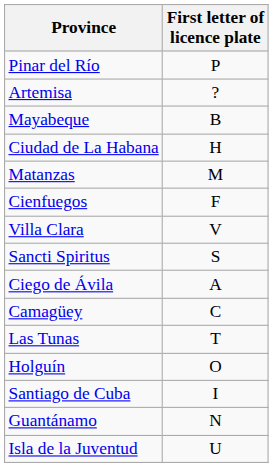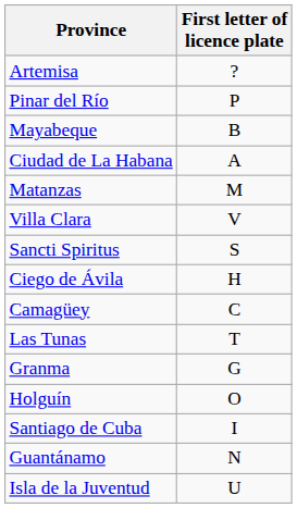rows swapped: Pinar del Río <-> Artemisa
Ciudad de La Habana | First letter of licence plate: H -> A
- row: Cienfuegos | F
Ciego de Ávila | First letter of licence plate: A -> H
+ row: Granma | G
